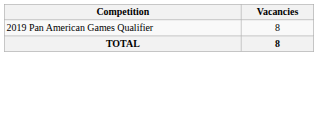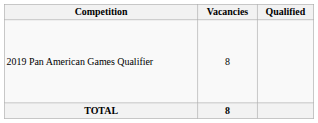+ column: Qualified
